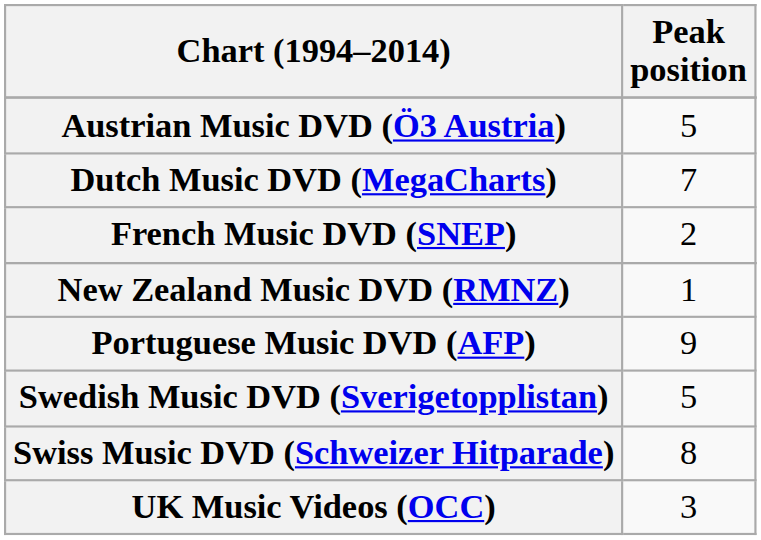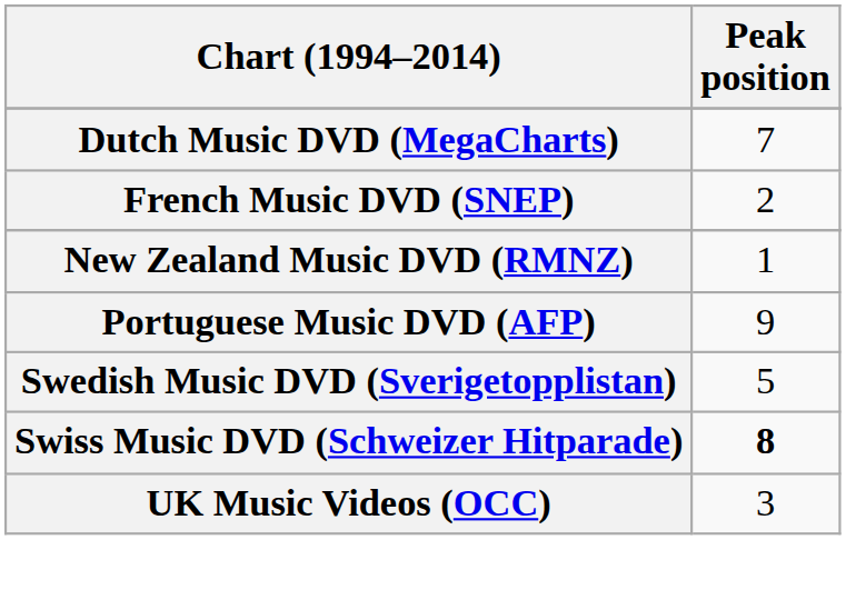- row: Austrian Music DVD (Ö3 Austria) | 5
Swiss Music DVD (Schweizer Hitparade) | Peak position: normal -> bold
